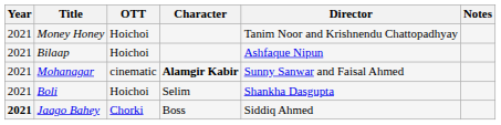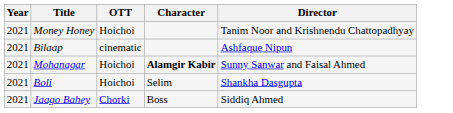- column: Notes
Bilaap | OTT: Hoichoi -> cinematic
Mohanagar | OTT: cinematic -> Hoichoi
Jaago Bahey | Year: bold -> normal
